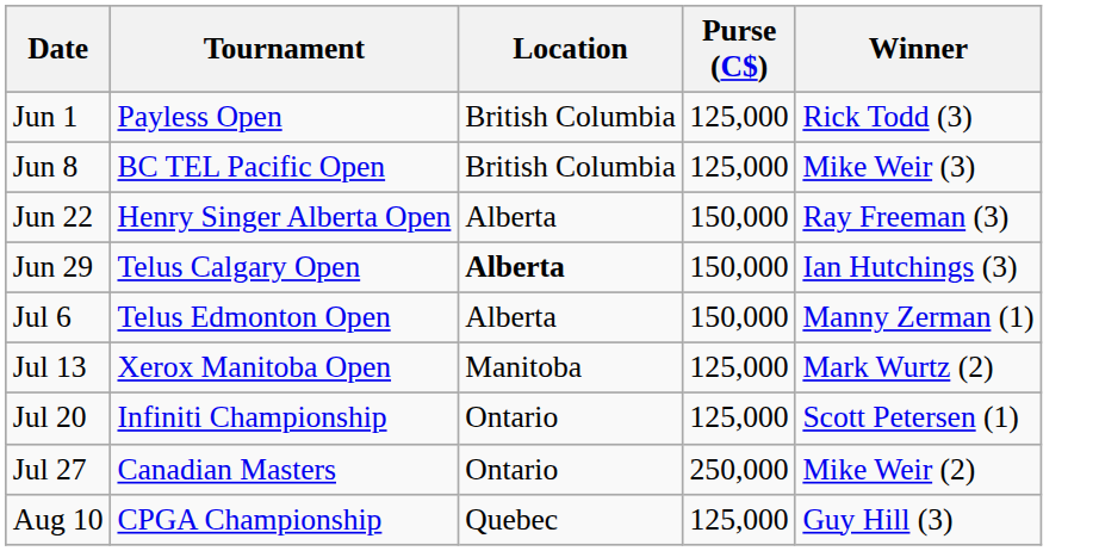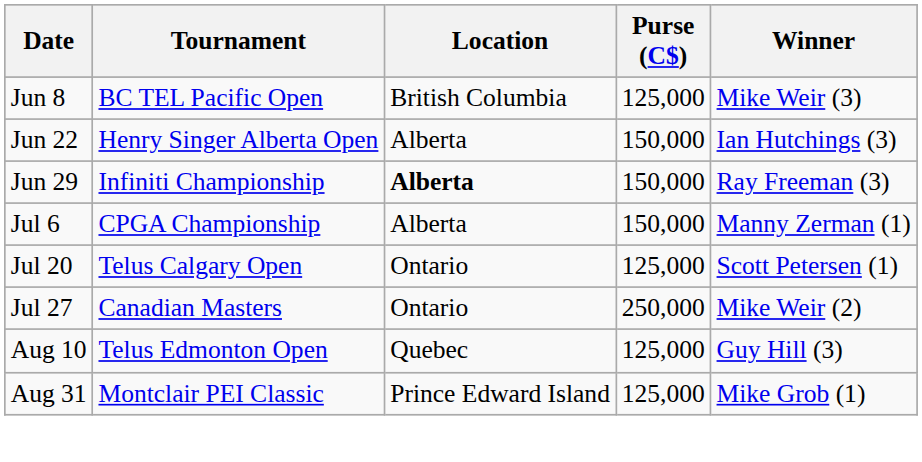- row: Jun 1 | Payless Open | British Columbia | 125,000 | Rick Todd (3)
Jun 22 | Winner: Ray Freeman (3) -> Ian Hutchings (3)
Jun 29 | Tournament: Telus Calgary Open -> Infiniti Championship
Jun 29 | Winner: Ian Hutchings (3) -> Ray Freeman (3)
Jul 6 | Tournament: Telus Edmonton Open -> CPGA Championship
- row: Jul 13 | Xerox Manitoba Open | Manitoba | 125,000 | Mark Wurtz (2)
Jul 20 | Tournament: Infiniti Championship -> Telus Calgary Open
Aug 10 | Tournament: CPGA Championship -> Telus Edmonton Open
+ row: Aug 31 | Montclair PEI Classic | Prince Edward Island | 125,000 | Mike Grob (1)
